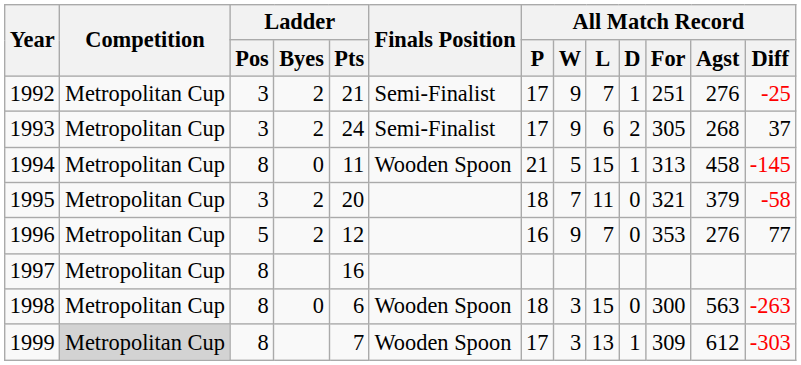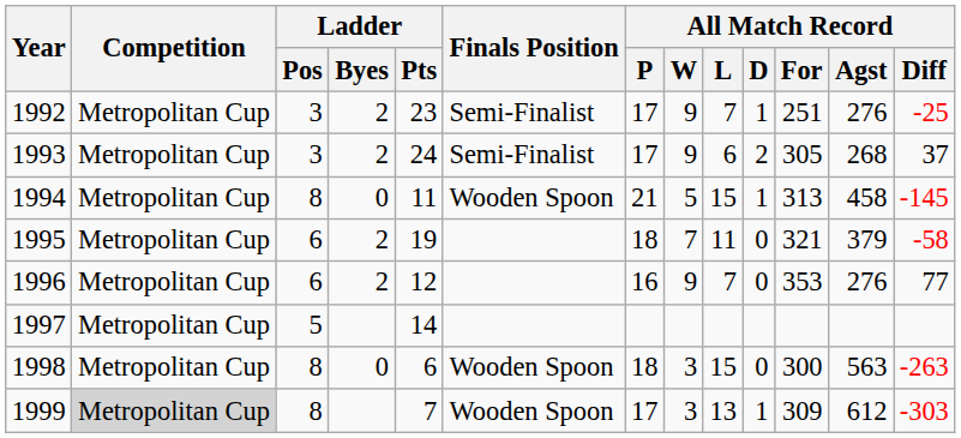1992 | Ladder / Pts: 21 -> 23
1995 | Ladder / Pos: 3 -> 6
1995 | Ladder / Pts: 20 -> 19
1996 | Ladder / Pos: 5 -> 6
1997 | Ladder / Pos: 8 -> 5
1997 | Ladder / Pts: 16 -> 14
